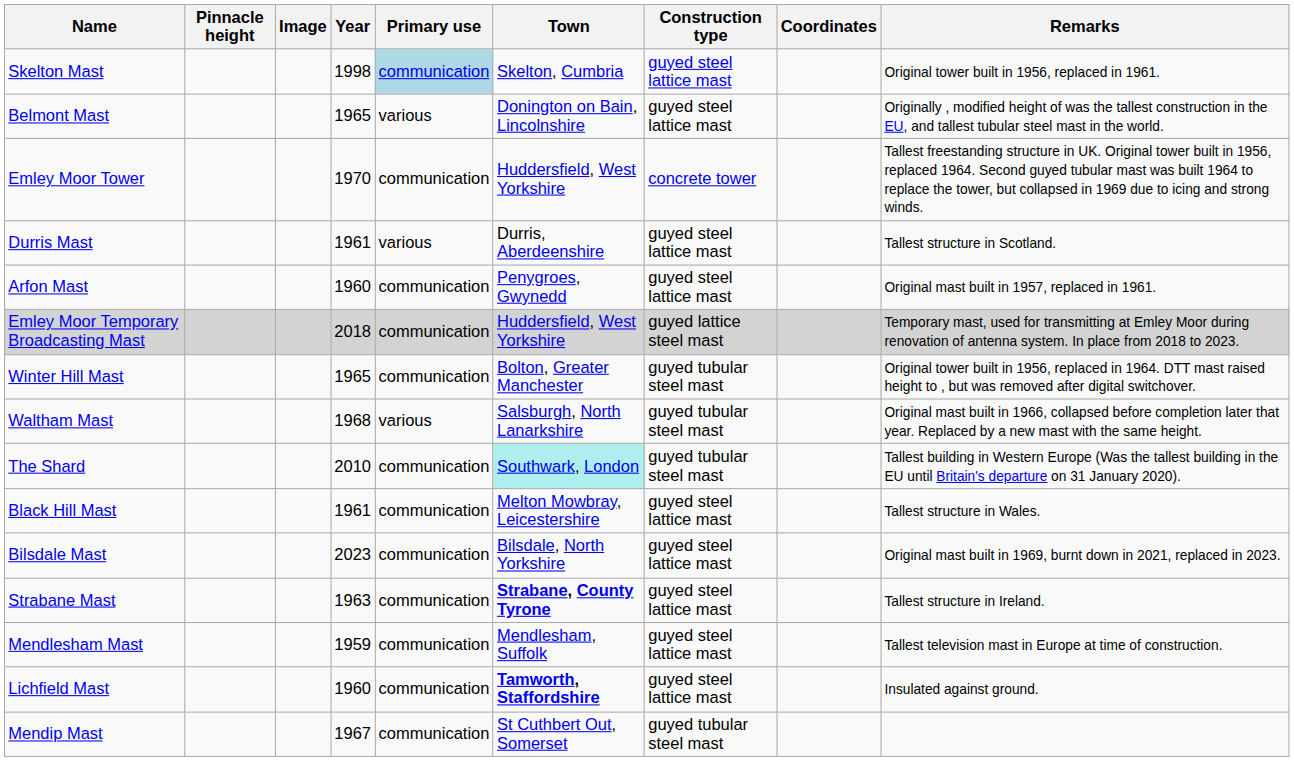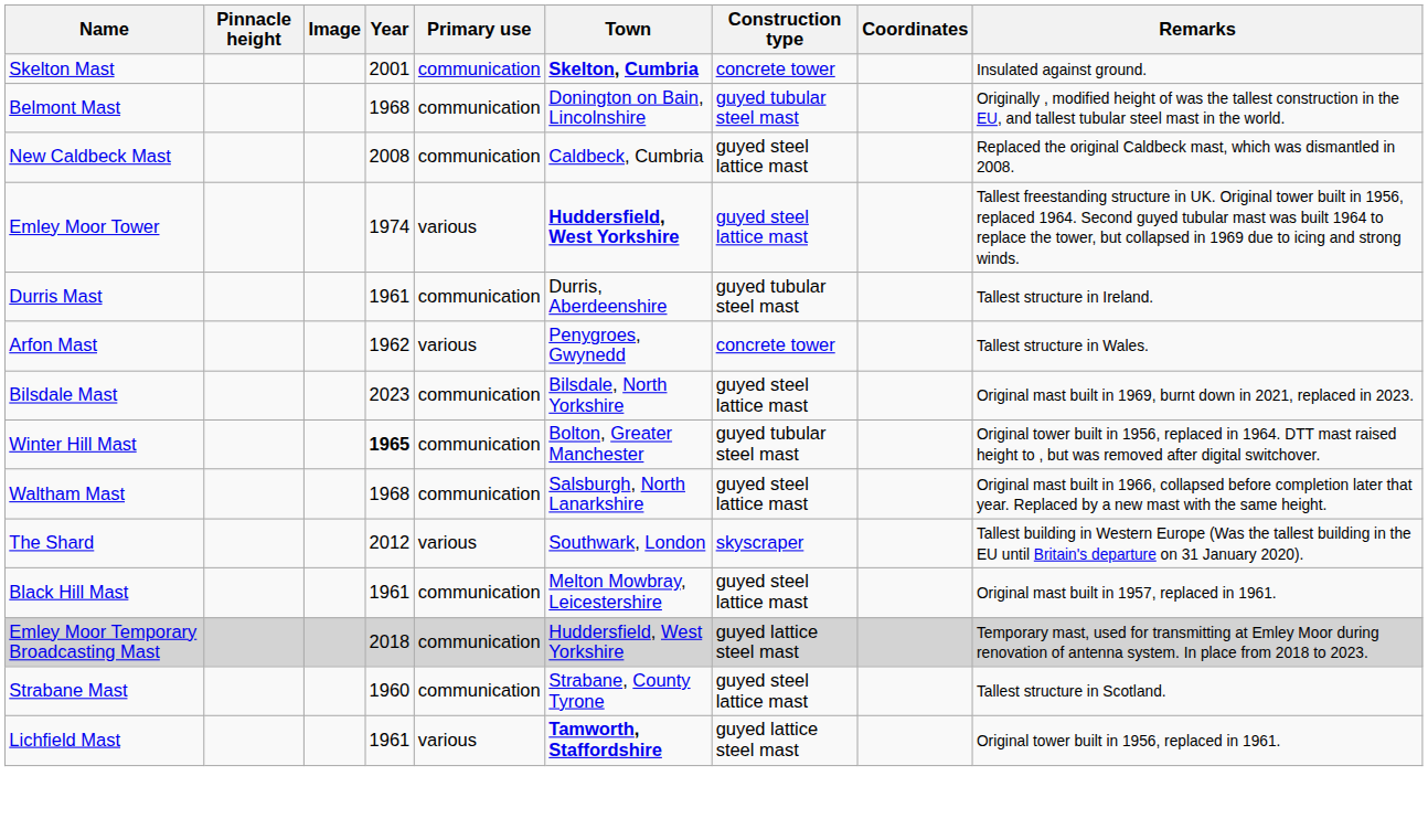Skelton Mast | Year: 1998 -> 2001
Skelton Mast | Primary use: lightblue background -> no background
Skelton Mast | Town: normal -> bold
Skelton Mast | Construction type: guyed steel lattice mast -> concrete tower
Skelton Mast | Remarks: Original tower built in 1956, replaced in 1961. -> Insulated against ground.
Belmont Mast | Year: 1965 -> 1968
Belmont Mast | Primary use: various -> communication
Belmont Mast | Construction type: guyed steel lattice mast -> guyed tubular steel mast
+ row: New Caldbeck Mast | 2008 | communication | Caldbeck, Cumbria | guyed steel lattice mast | Replaced the original Caldbeck mast, which was dismantled in 2008.
Emley Moor Tower | Year: 1970 -> 1974
Emley Moor Tower | Primary use: communication -> various
Emley Moor Tower | Town: normal -> bold
Emley Moor Tower | Construction type: concrete tower -> guyed steel lattice mast
Durris Mast | Primary use: various -> communication
Durris Mast | Construction type: guyed steel lattice mast -> guyed tubular steel mast
Durris Mast | Remarks: Tallest structure in Scotland. -> Tallest structure in Ireland.
Arfon Mast | Year: 1960 -> 1962
Arfon Mast | Primary use: communication -> various
Arfon Mast | Construction type: guyed steel lattice mast -> concrete tower
Arfon Mast | Remarks: Original mast built in 1957, replaced in 1961. -> Tallest structure in Wales.
rows swapped: Emley Moor Temporary Broadcasting Mast <-> Bilsdale Mast
Winter Hill Mast | Year: normal -> bold
Waltham Mast | Primary use: various -> communication
Waltham Mast | Construction type: guyed tubular steel mast -> guyed steel lattice mast
The Shard | Year: 2010 -> 2012
The Shard | Primary use: communication -> various
The Shard | Town: paleturquoise background -> no background
The Shard | Construction type: guyed tubular steel mast -> skyscraper
Black Hill Mast | Remarks: Tallest structure in Wales. -> Original mast built in 1957, replaced in 1961.
Strabane Mast | Year: 1963 -> 1960
Strabane Mast | Town: bold -> normal
Strabane Mast | Remarks: Tallest structure in Ireland. -> Tallest structure in Scotland.
- row: Mendlesham Mast | 1959 | communication | Mendlesham, Suffolk | guyed steel lattice mast | Tallest television mast in Europe at time of construction.
Lichfield Mast | Year: 1960 -> 1961
Lichfield Mast | Primary use: communication -> various
Lichfield Mast | Construction type: guyed steel lattice mast -> guyed lattice steel mast
Lichfield Mast | Remarks: Insulated against ground. -> Original tower built in 1956, replaced in 1961.
- row: Mendip Mast | 1967 | communication | St Cuthbert Out, Somerset | guyed tubular steel mast
